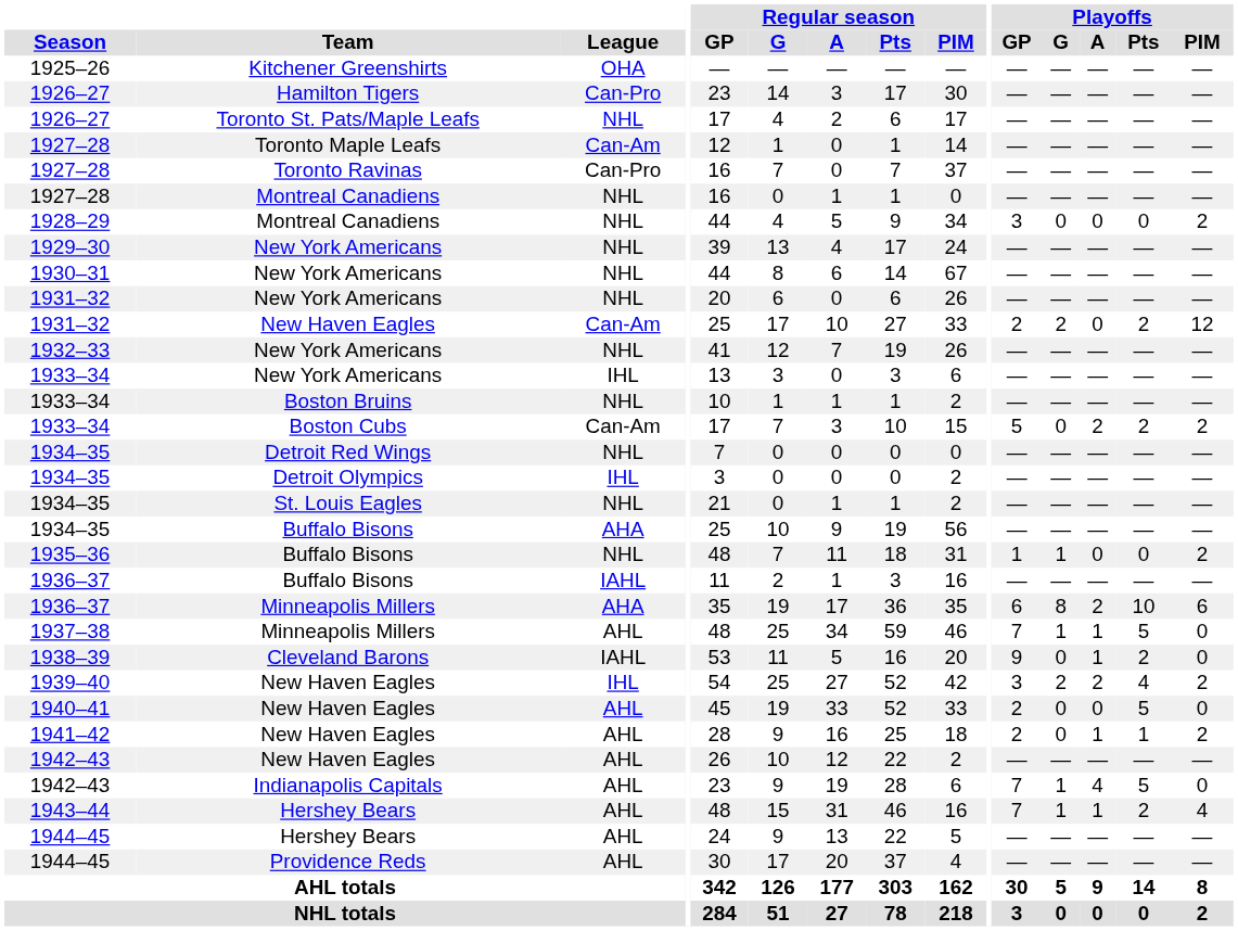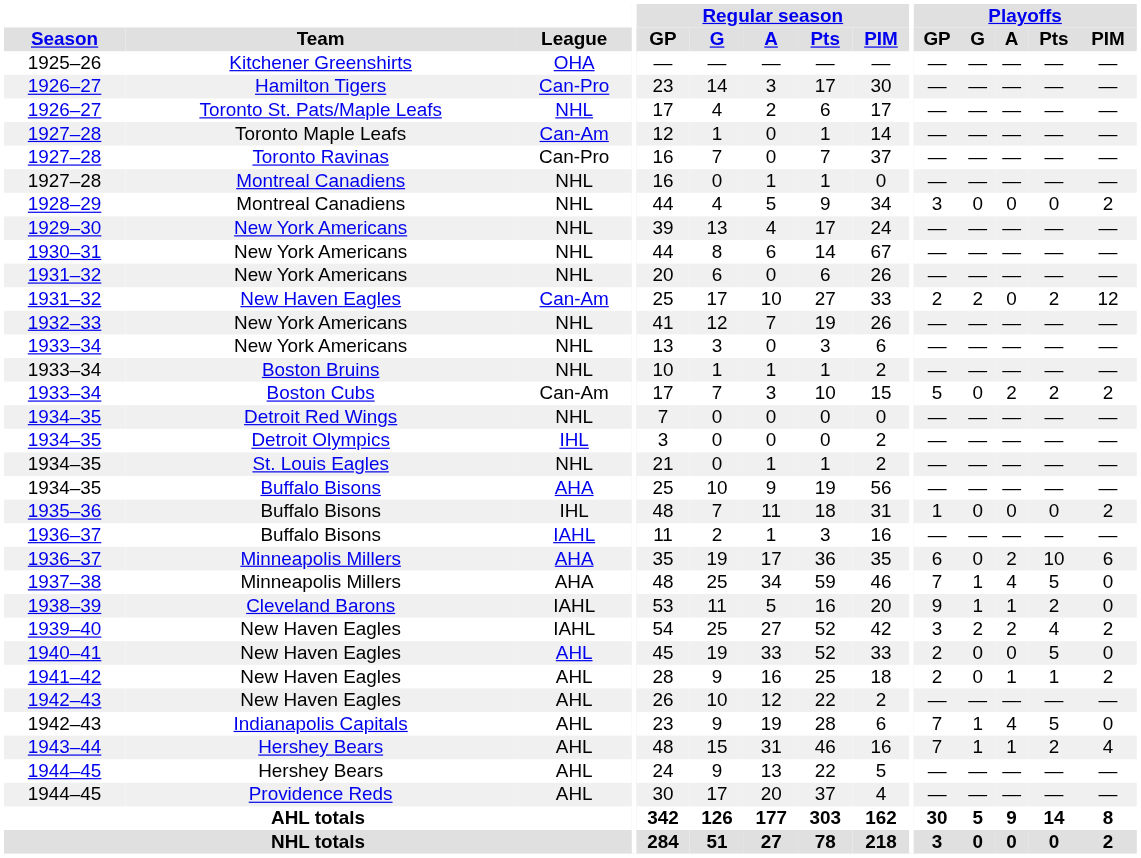1933–34 / New York Americans | League: IHL -> NHL
1935–36 | League: NHL -> IHL
1935–36 | Playoffs / G: 1 -> 0
1936–37 / Minneapolis Millers | Playoffs / G: 8 -> 0
1937–38 | League: AHL -> AHA
1937–38 | Playoffs / A: 1 -> 4
1938–39 | Playoffs / G: 0 -> 1
1939–40 | League: IHL -> IAHL
